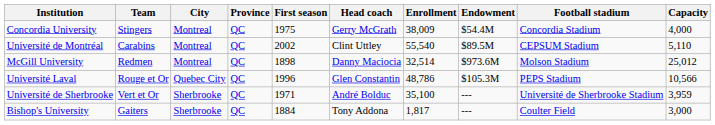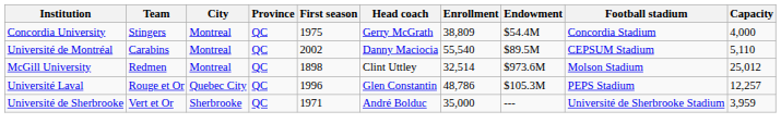Concordia University | Enrollment: 38,009 -> 38,809
Université de Montréal | Head coach: Clint Uttley -> Danny Maciocia
McGill University | Head coach: Danny Maciocia -> Clint Uttley
Université Laval | Capacity: 10,566 -> 12,257
Université de Sherbrooke | Enrollment: 35,100 -> 35,000
- row: Bishop's University | Gaiters | Sherbrooke | QC | 1884 | Tony Addona | 1,817 | --- | Coulter Field | 3,000
